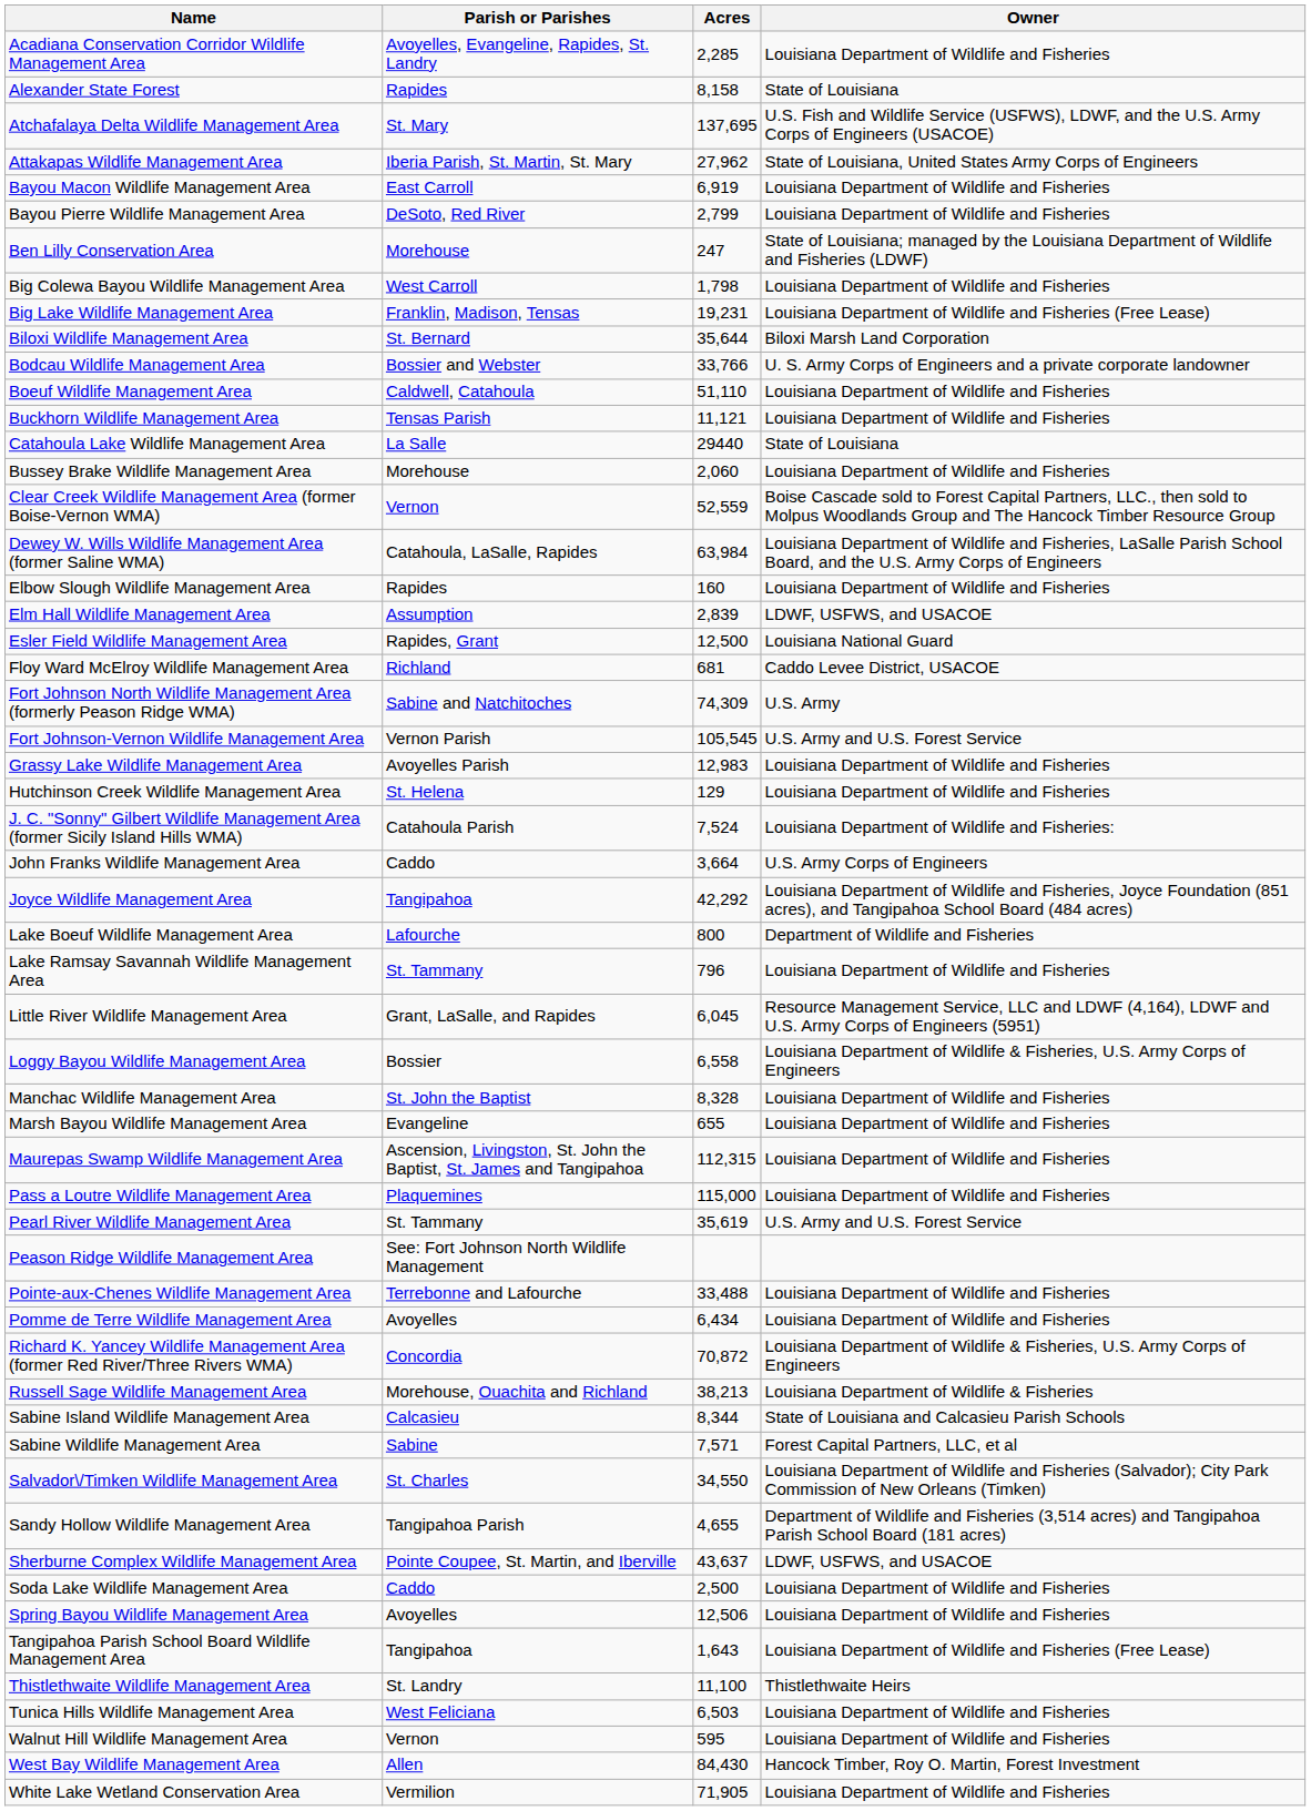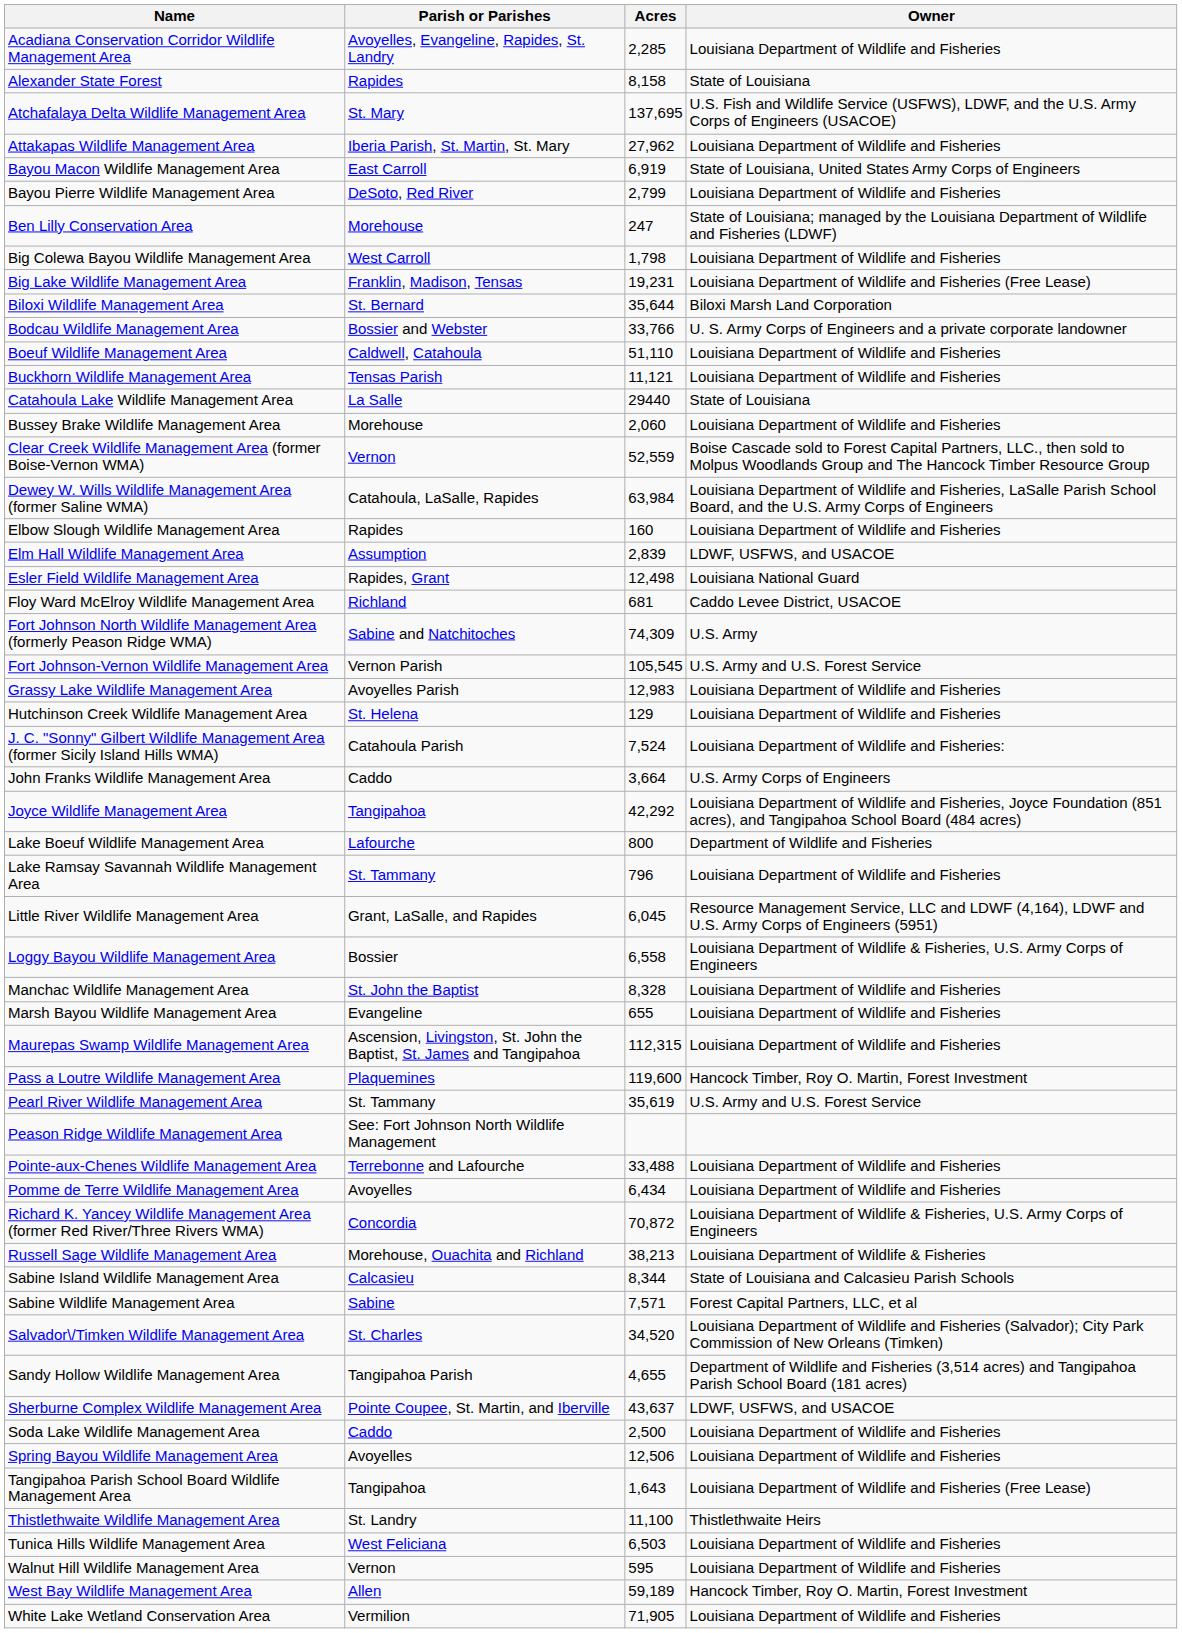Attakapas Wildlife Management Area | Owner: State of Louisiana, United States Army Corps of Engineers -> Louisiana Department of Wildlife and Fisheries
Bayou Macon Wildlife Management Area | Owner: Louisiana Department of Wildlife and Fisheries -> State of Louisiana, United States Army Corps of Engineers
Esler Field Wildlife Management Area | Acres: 12,500 -> 12,498
Pass a Loutre Wildlife Management Area | Acres: 115,000 -> 119,600
Pass a Loutre Wildlife Management Area | Owner: Louisiana Department of Wildlife and Fisheries -> Hancock Timber, Roy O. Martin, Forest Investment
Salvador\/Timken Wildlife Management Area | Acres: 34,550 -> 34,520
West Bay Wildlife Management Area | Acres: 84,430 -> 59,189
